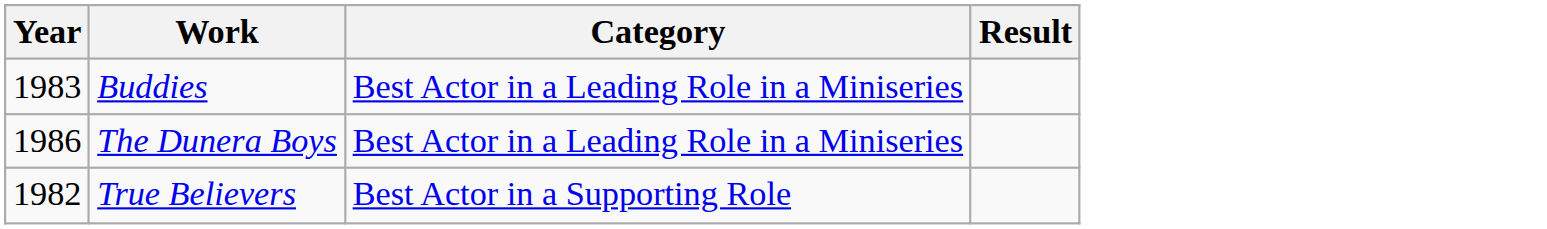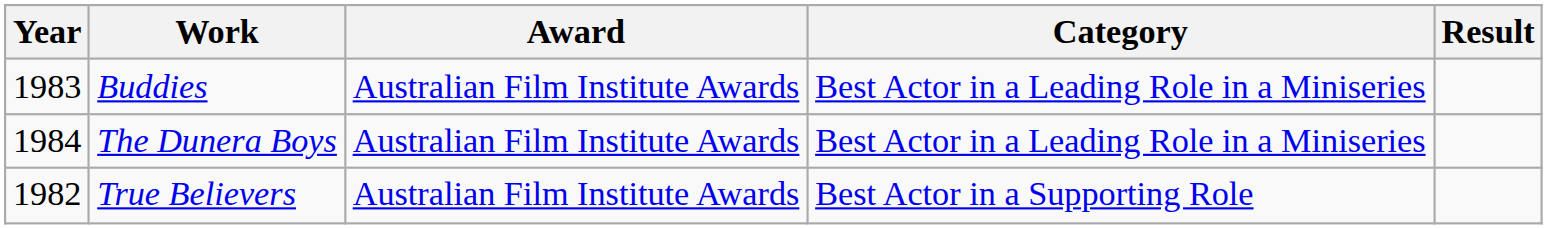+ column: Award | Australian Film Institute Awards | Australian Film Institute Awards | Australian Film Institute Awards
The Dunera Boys | Year: 1986 -> 1984
